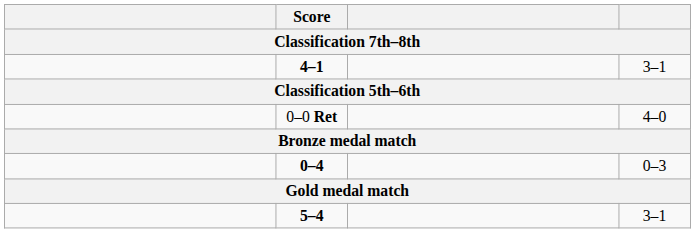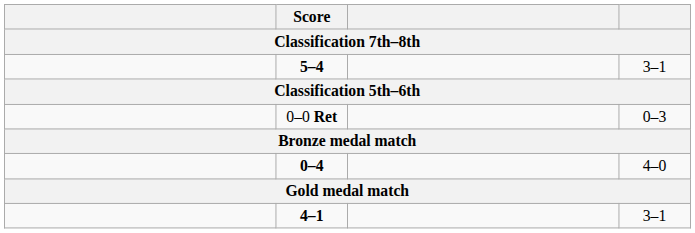rows swapped: 5–4 <-> 4–1
0–0 Ret | column 4: 4–0 -> 0–3
0–4 | column 4: 0–3 -> 4–0
